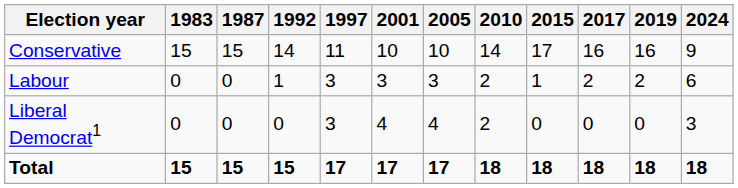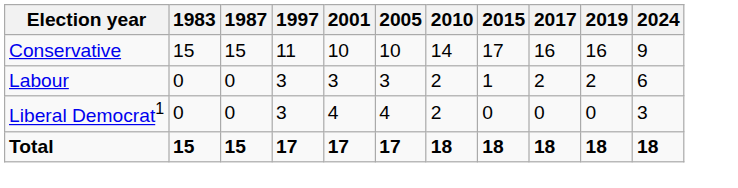- column: 1992 | 14 | 1 | 0 | 15
